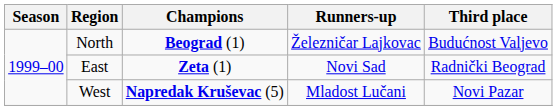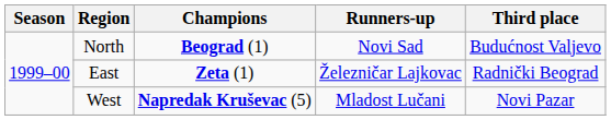North | Runners-up: Železničar Lajkovac -> Novi Sad
East | Runners-up: Novi Sad -> Železničar Lajkovac
